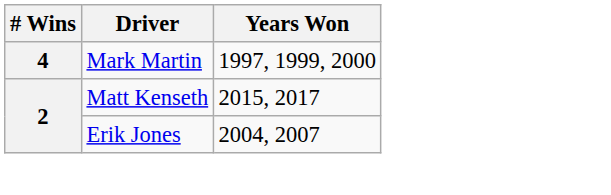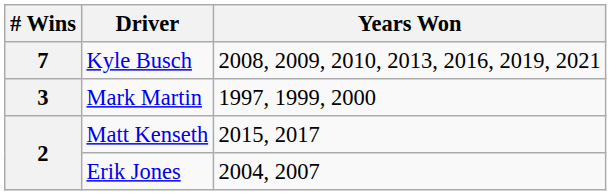+ row: 7 | Kyle Busch | 2008, 2009, 2010, 2013, 2016, 2019, 2021
Mark Martin | # Wins: 4 -> 3
